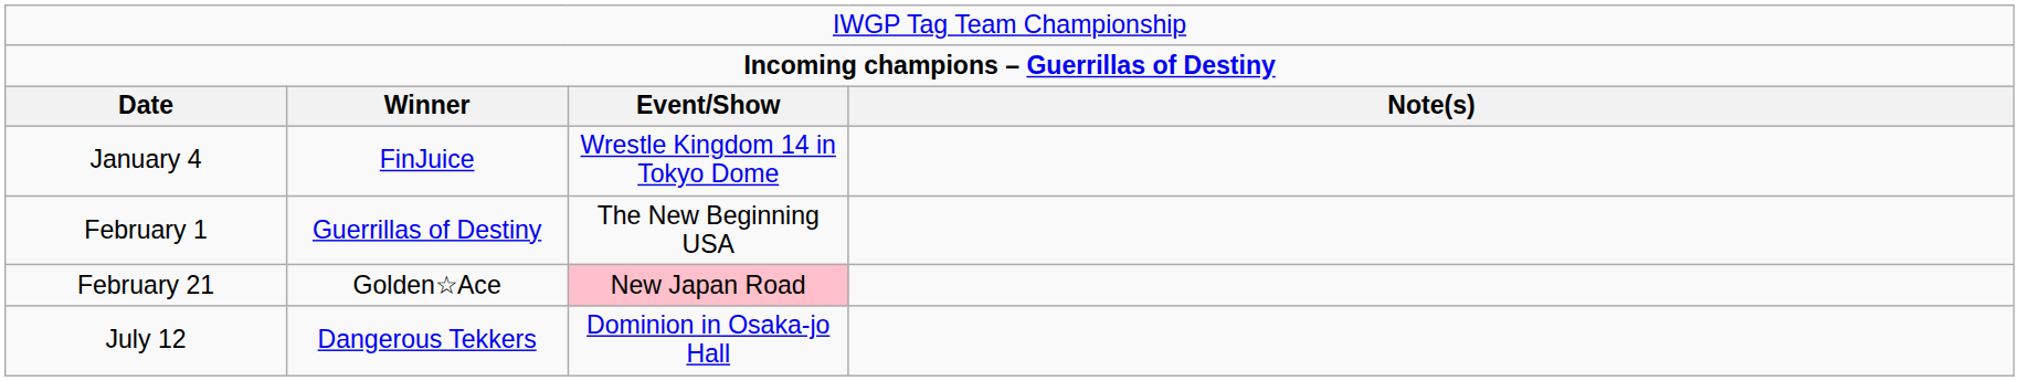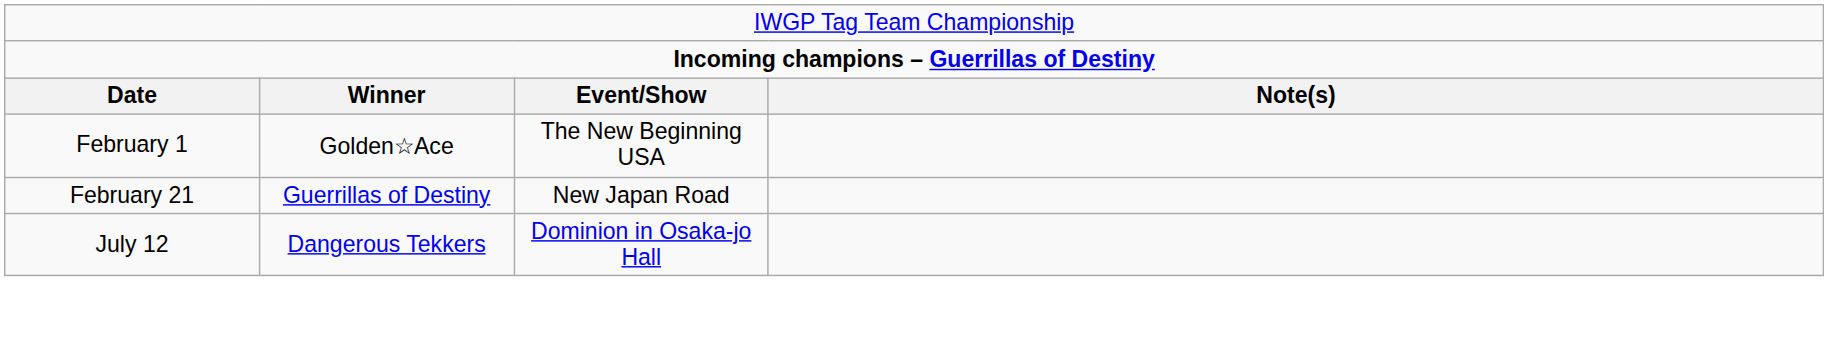- row: January 4 | FinJuice | Wrestle Kingdom 14 in Tokyo Dome
February 1 | column 2: Guerrillas of Destiny -> Golden☆Ace
February 21 | column 2: Golden☆Ace -> Guerrillas of Destiny
February 21 | column 3: pink background -> no background
